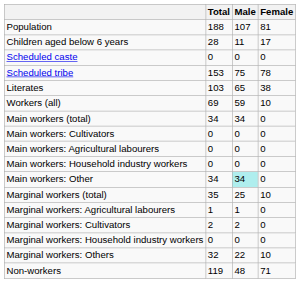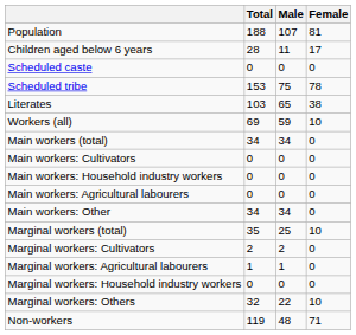rows swapped: Main workers: Agricultural labourers <-> Main workers: Household industry workers
Main workers: Other | Male: paleturquoise background -> no background
rows swapped: Marginal workers: Cultivators <-> Marginal workers: Agricultural labourers
